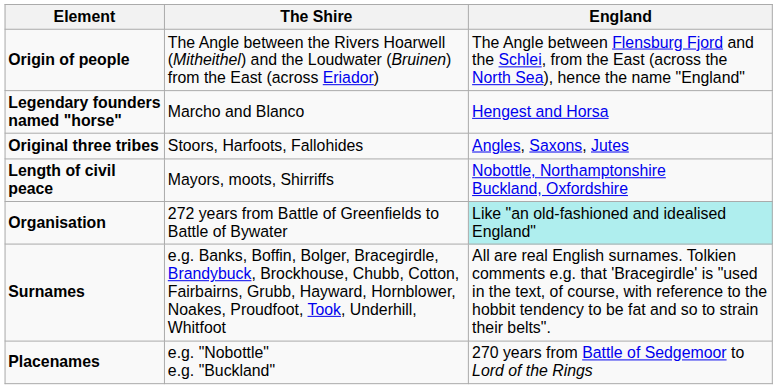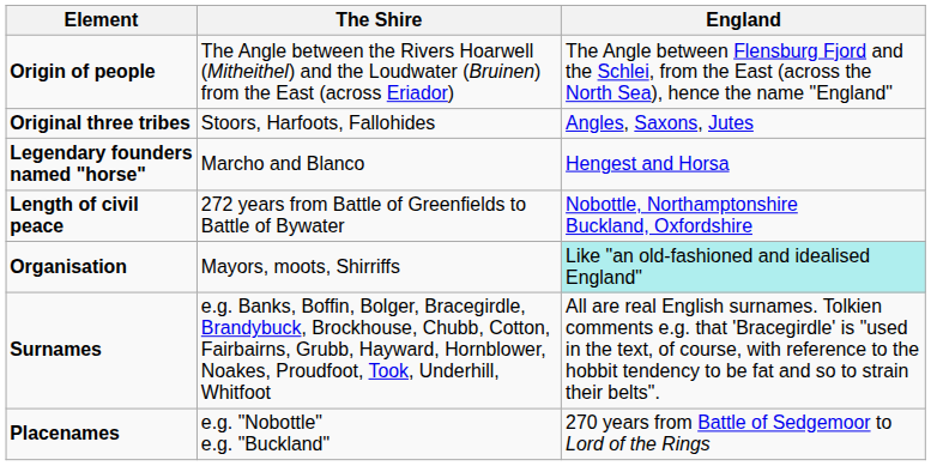rows swapped: Original three tribes <-> Legendary founders named "horse"
Length of civil peace | The Shire: Mayors, moots, Shirriffs -> 272 years from Battle of Greenfields to Battle of Bywater
Organisation | The Shire: 272 years from Battle of Greenfields to Battle of Bywater -> Mayors, moots, Shirriffs
